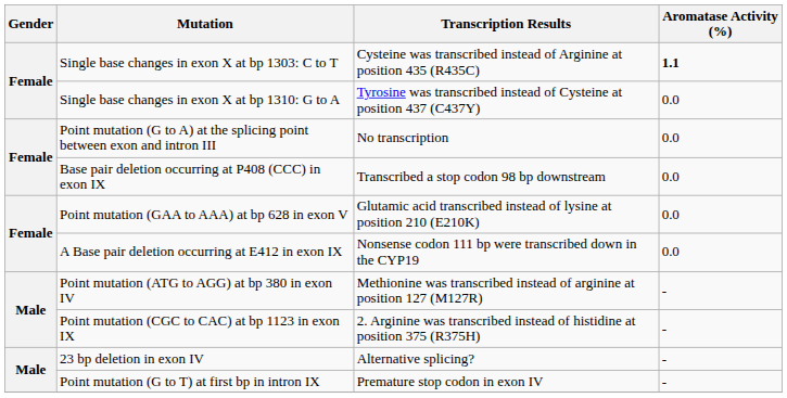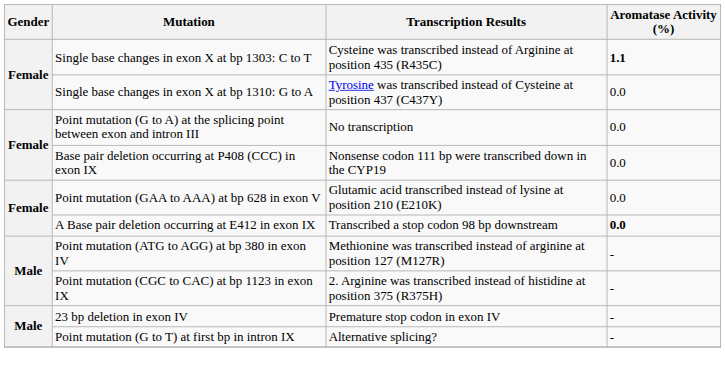Base pair deletion occurring at P408 (CCC) in exon IX | Transcription Results: Transcribed a stop codon 98 bp downstream -> Nonsense codon 111 bp were transcribed down in the CYP19
A Base pair deletion occurring at E412 in exon IX | Transcription Results: Nonsense codon 111 bp were transcribed down in the CYP19 -> Transcribed a stop codon 98 bp downstream
A Base pair deletion occurring at E412 in exon IX | Aromatase Activity (%): normal -> bold
23 bp deletion in exon IV | Transcription Results: Alternative splicing? -> Premature stop codon in exon IV
Point mutation (G to T) at first bp in intron IX | Transcription Results: Premature stop codon in exon IV -> Alternative splicing?
